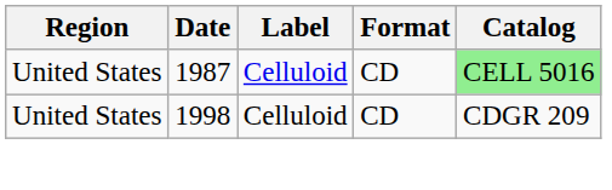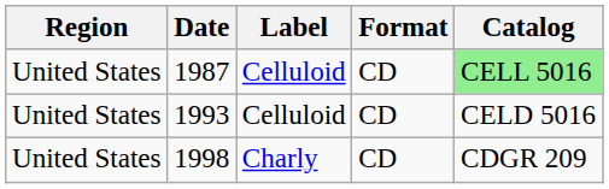+ row: United States | 1993 | Celluloid | CD | CELD 5016
1998 | Label: Celluloid -> Charly
